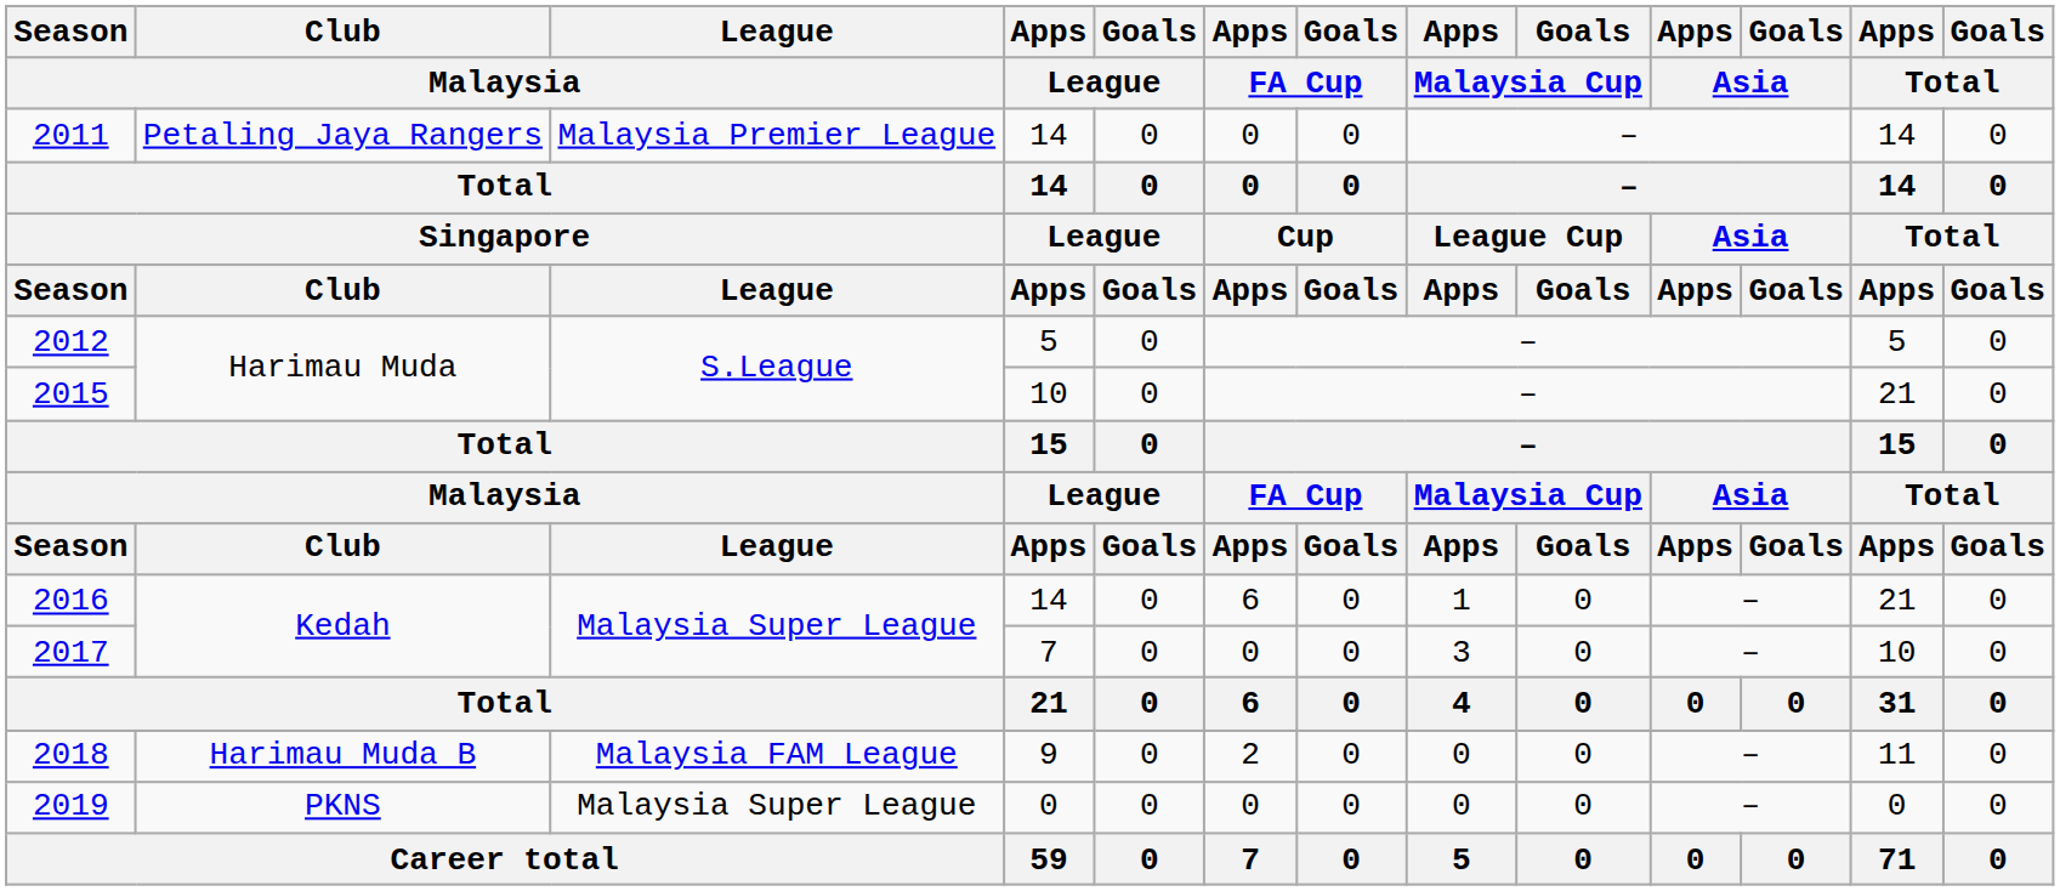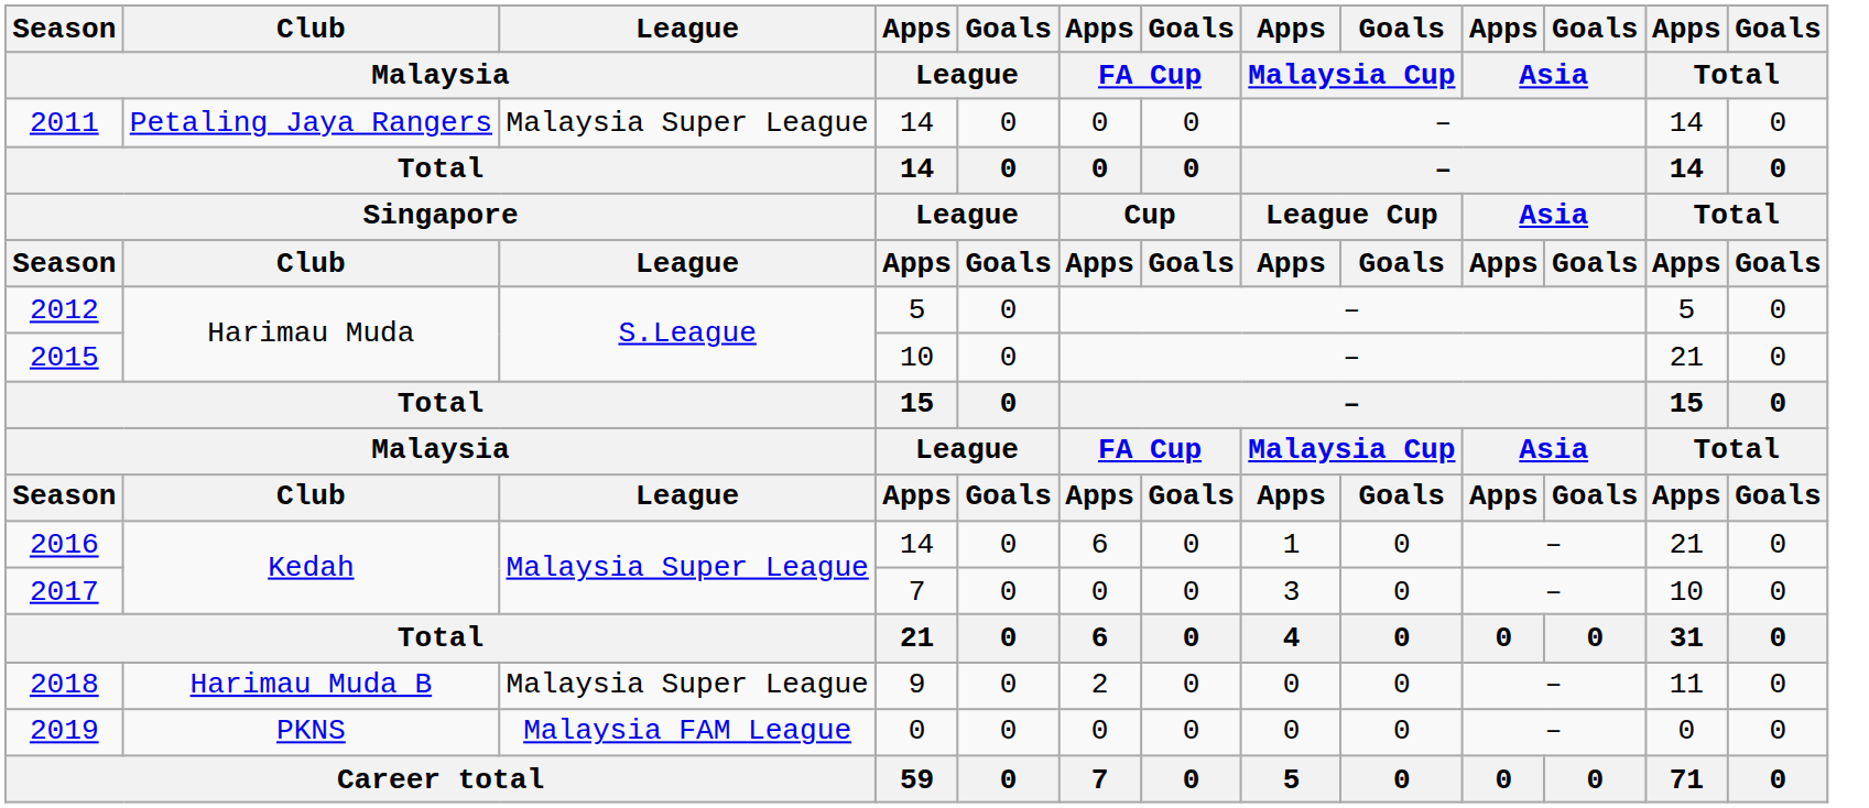2011 | League / Malaysia: Malaysia Premier League -> Malaysia Super League
2018 | League / Malaysia: Malaysia FAM League -> Malaysia Super League
2019 | League / Malaysia: Malaysia Super League -> Malaysia FAM League
